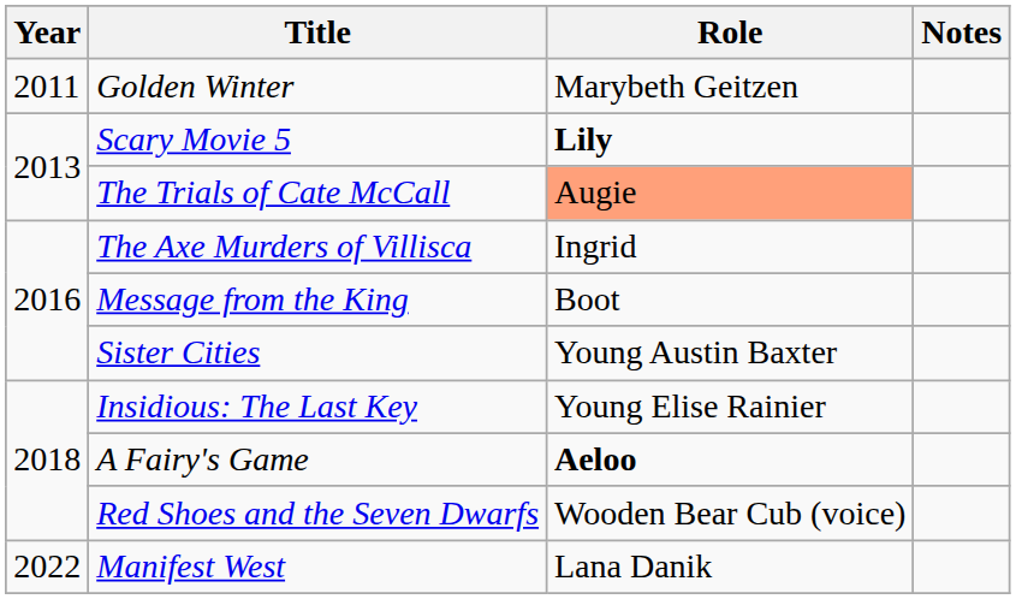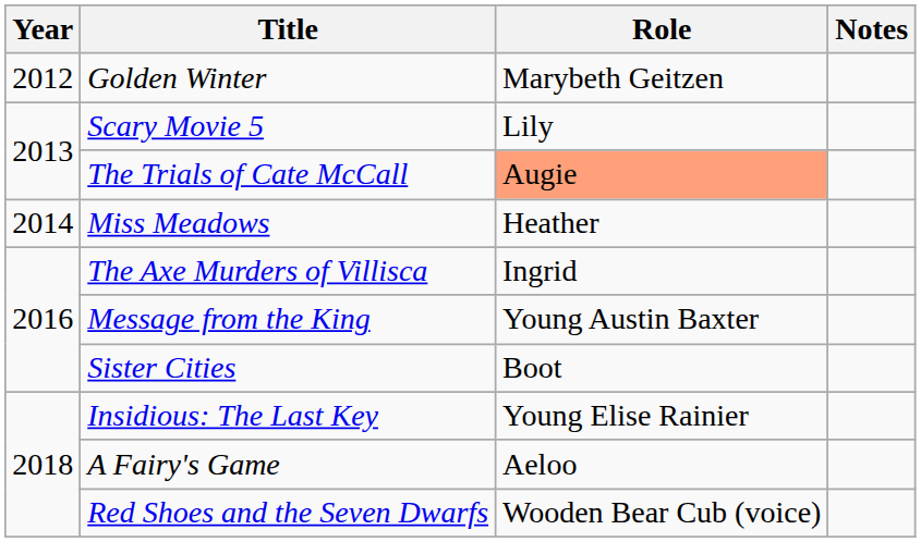Golden Winter | Year: 2011 -> 2012
Scary Movie 5 | Role: bold -> normal
+ row: 2014 | Miss Meadows | Heather
Message from the King | Role: Boot -> Young Austin Baxter
Sister Cities | Role: Young Austin Baxter -> Boot
A Fairy's Game | Role: bold -> normal
- row: 2022 | Manifest West | Lana Danik
